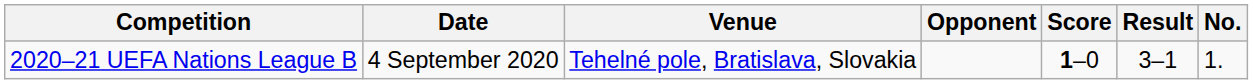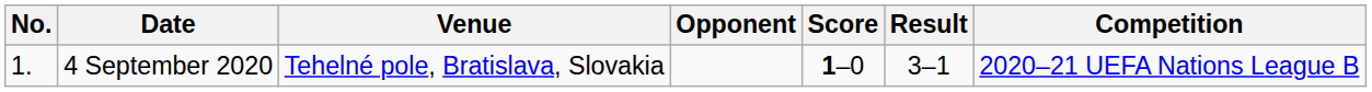columns swapped: No. <-> Competition
